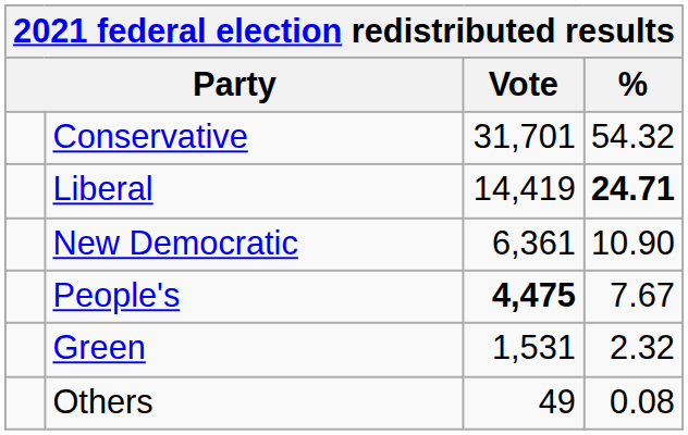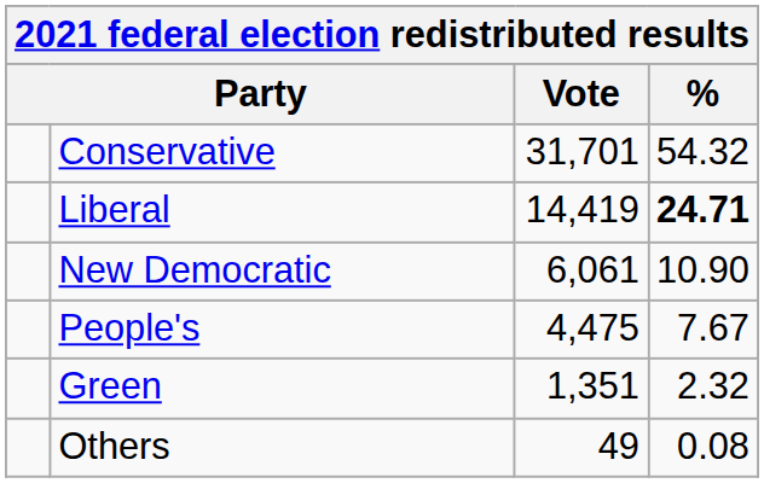New Democratic | Vote: 6,361 -> 6,061
People's | Vote: bold -> normal
Green | Vote: 1,531 -> 1,351
